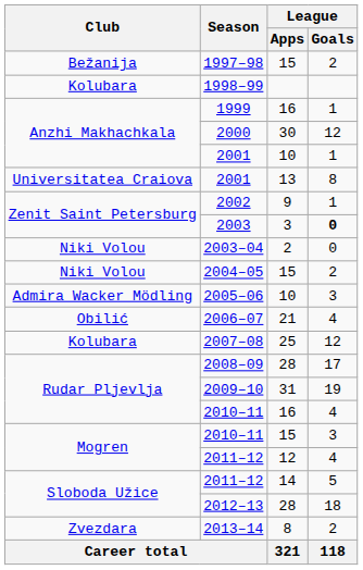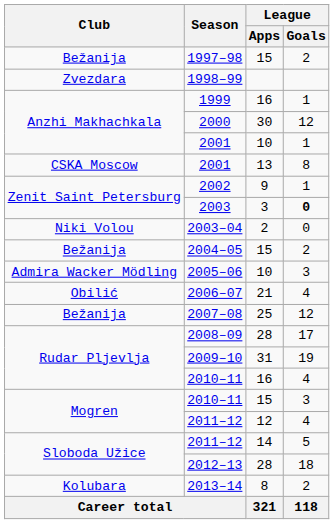1998–99 | Club: Kolubara -> Zvezdara
2001 / 13 | Club: Universitatea Craiova -> CSKA Moscow
2004–05 | Club: Niki Volou -> Bežanija
2007–08 | Club: Kolubara -> Bežanija
2013–14 | Club: Zvezdara -> Kolubara
